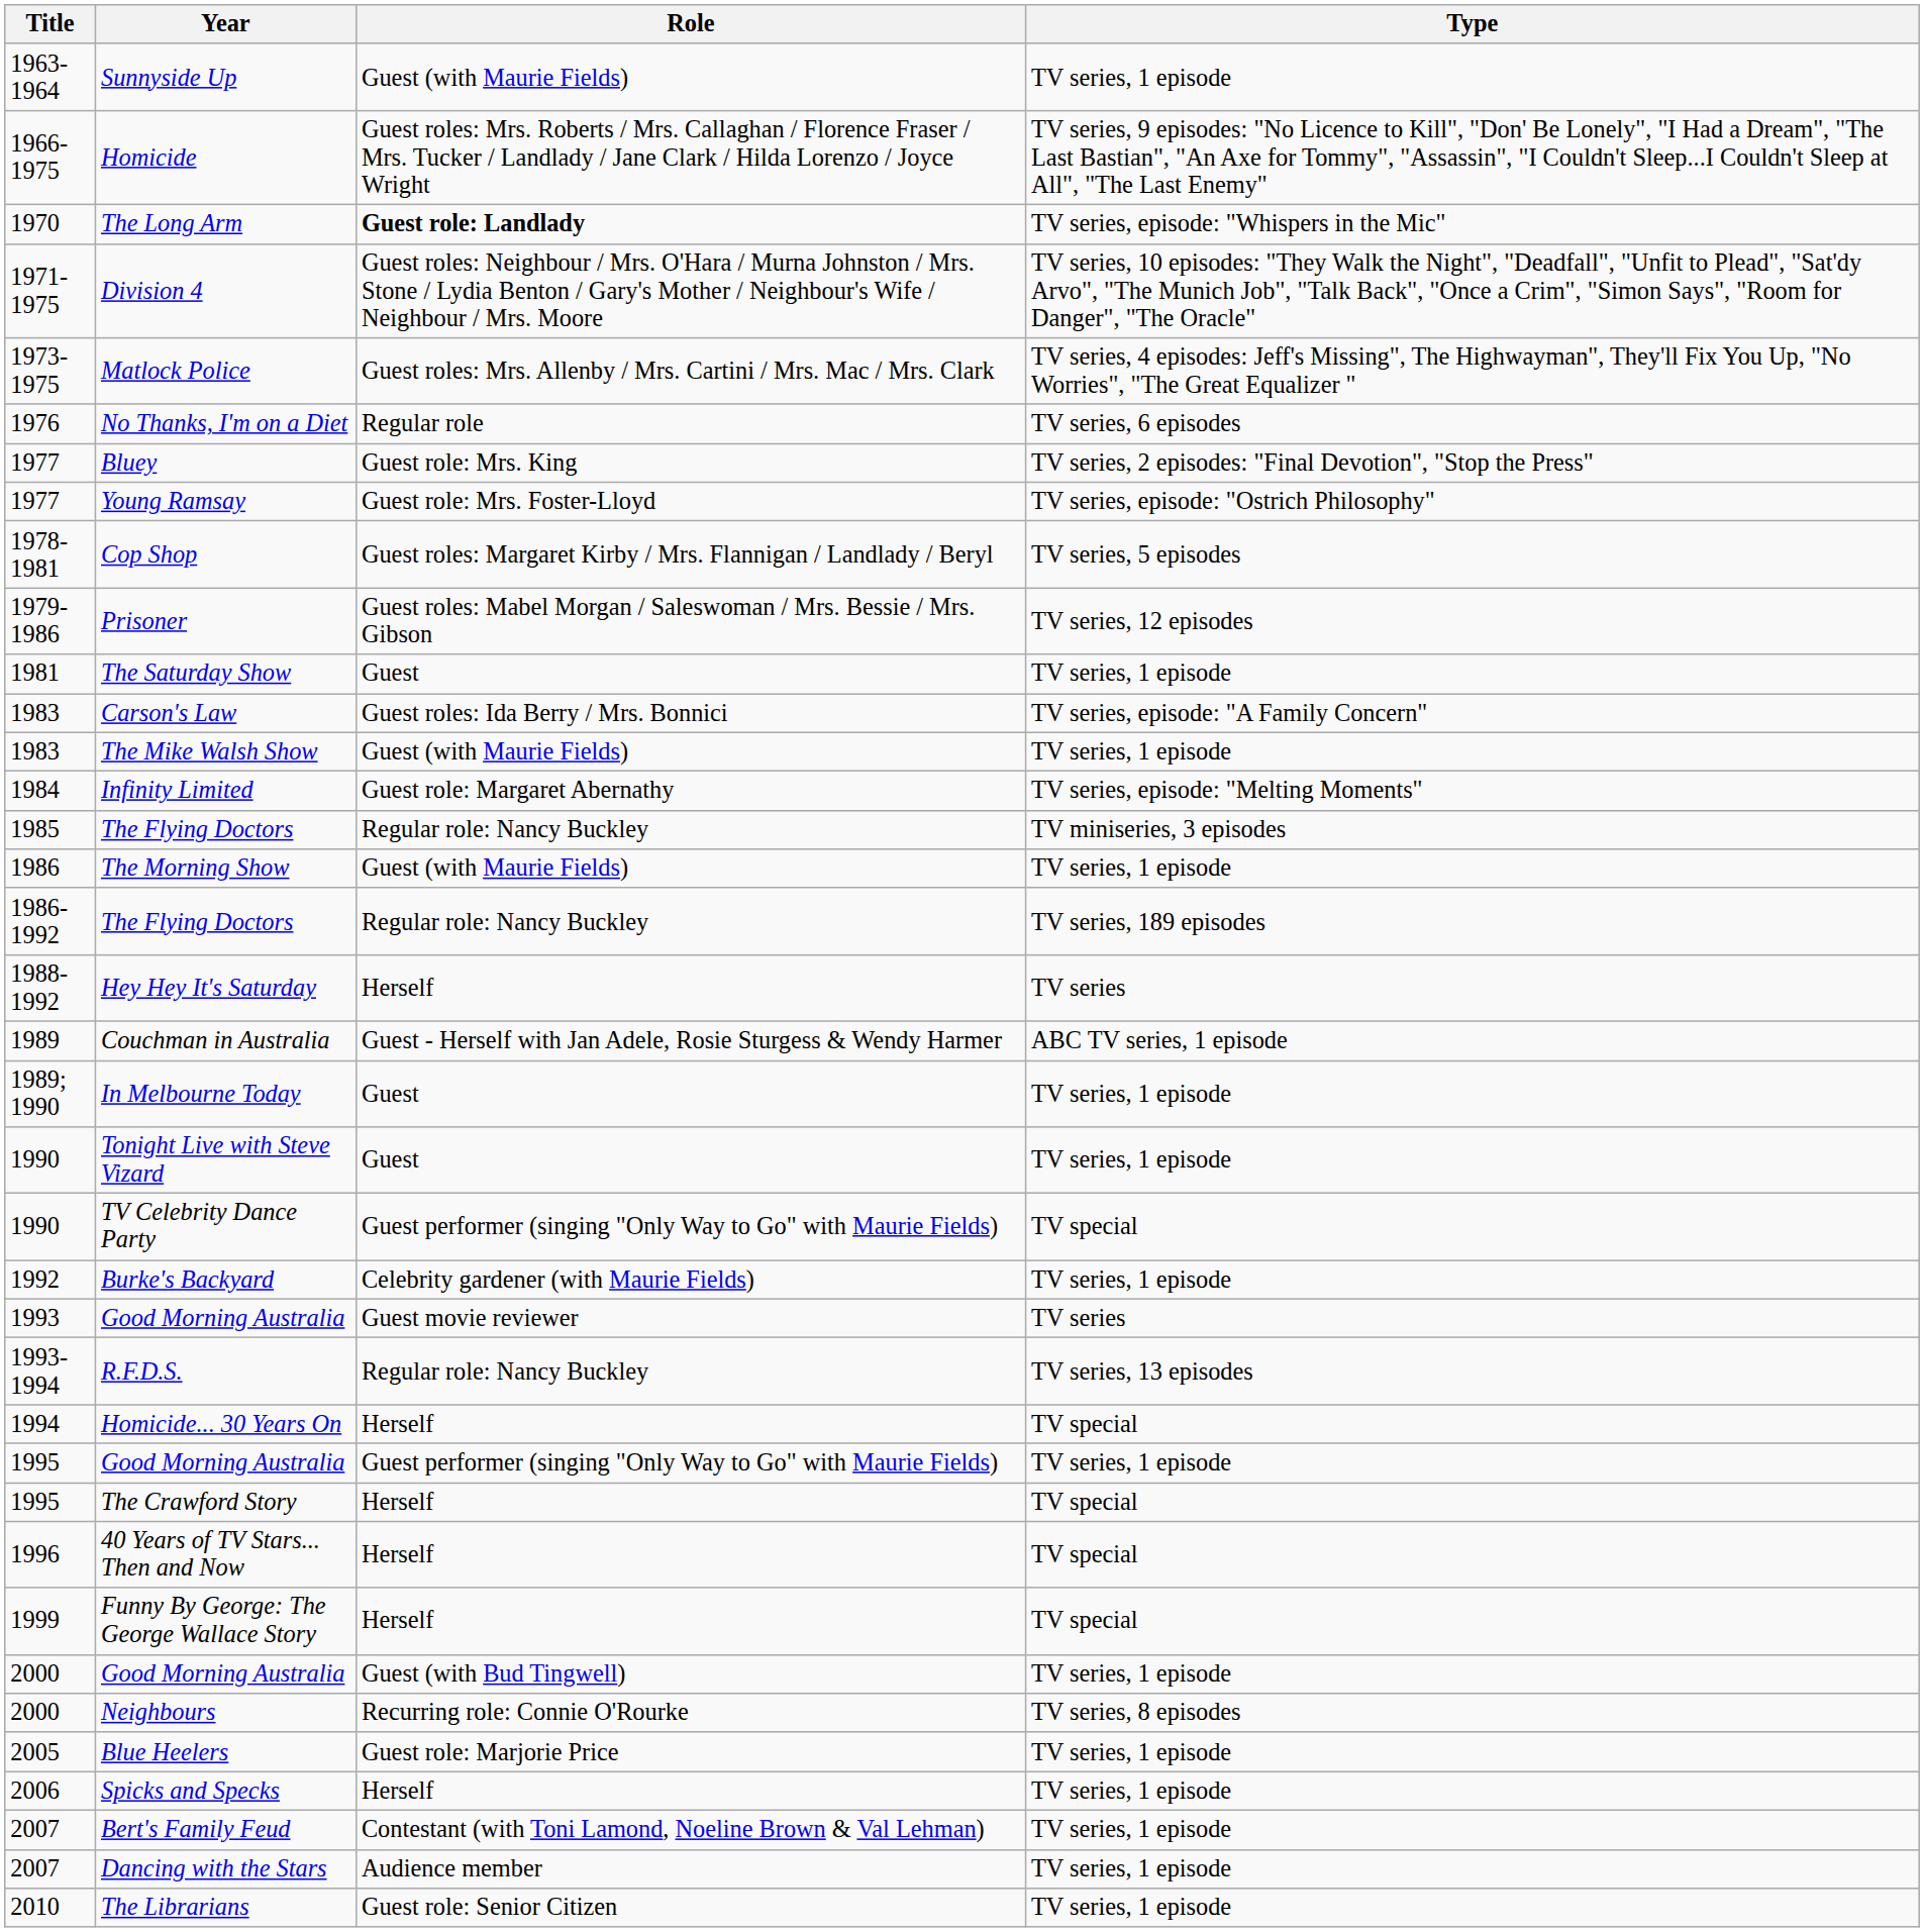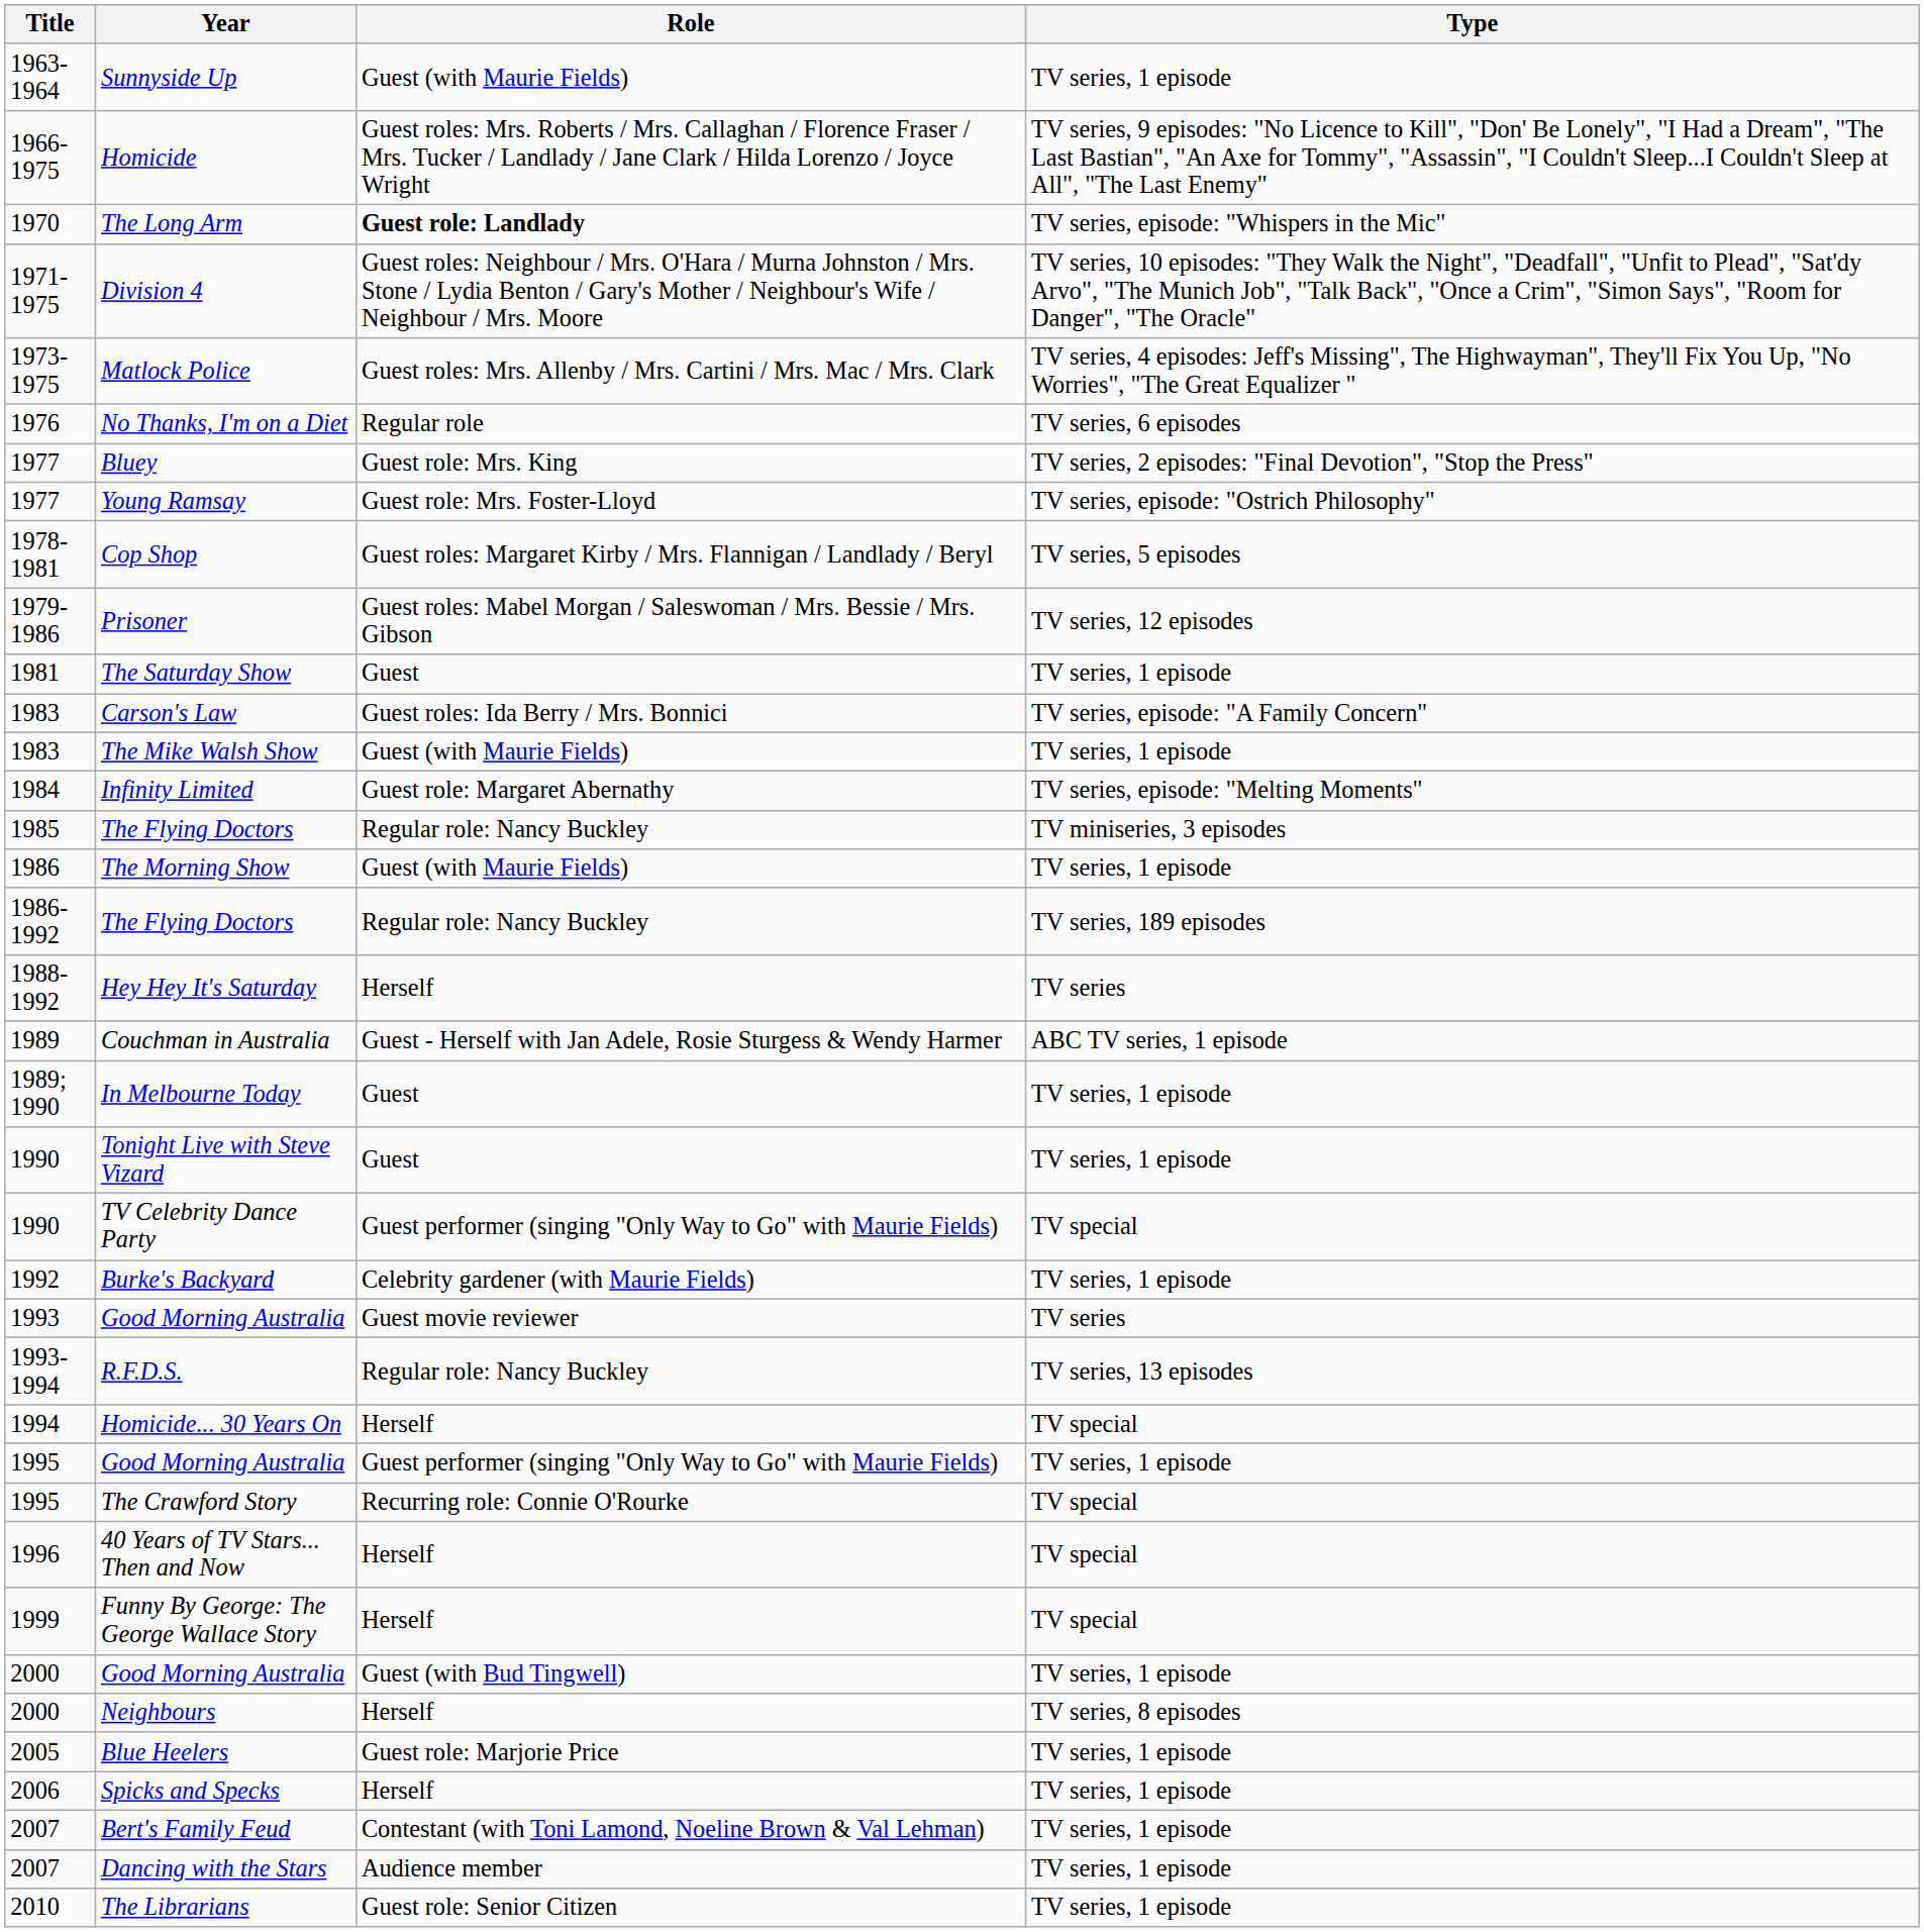The Crawford Story | Role: Herself -> Recurring role: Connie O'Rourke
Neighbours | Role: Recurring role: Connie O'Rourke -> Herself
